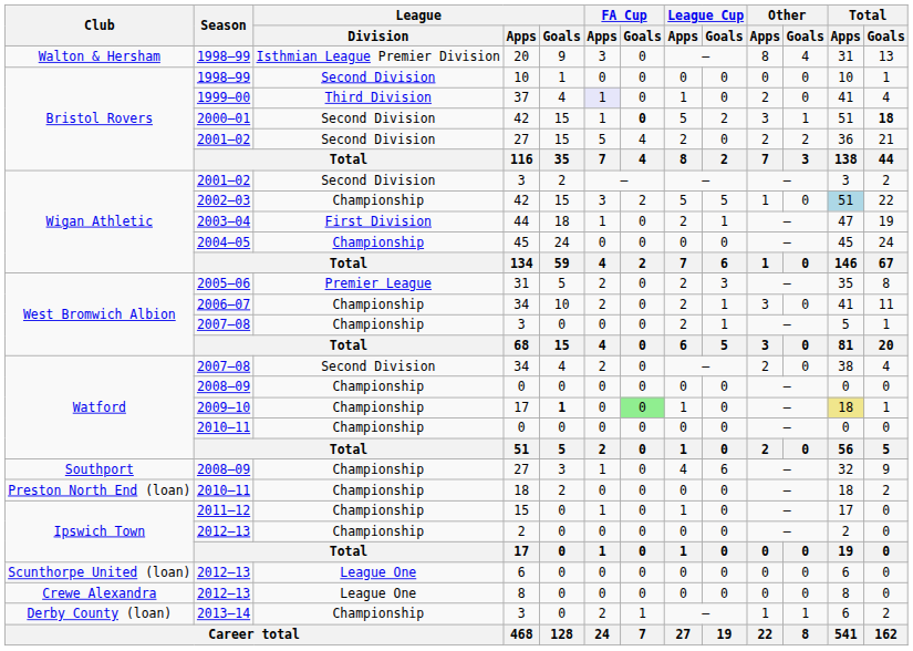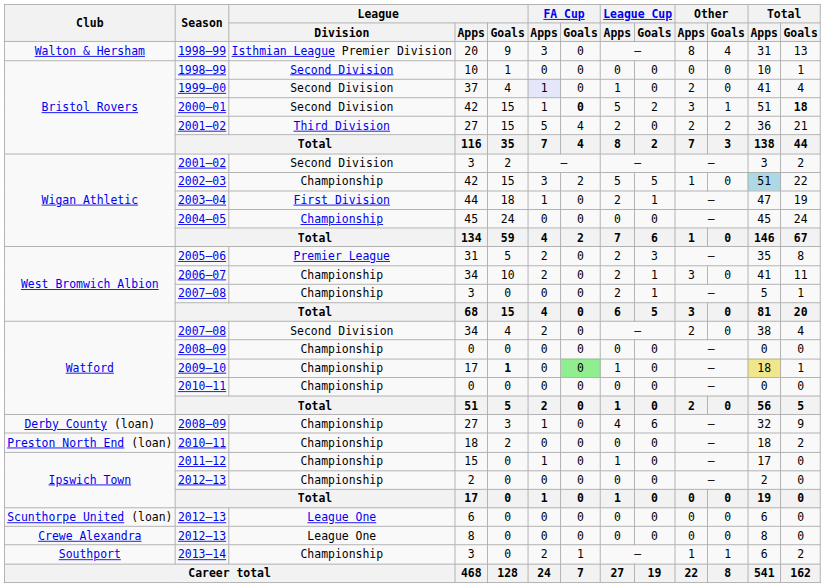37 | League / Division: Third Division -> Second Division
2001–02 / 27 | League / Division: Second Division -> Third Division
2008–09 / 27 | Club: Southport -> Derby County (loan)
2013–14 / 3 | Club: Derby County (loan) -> Southport
